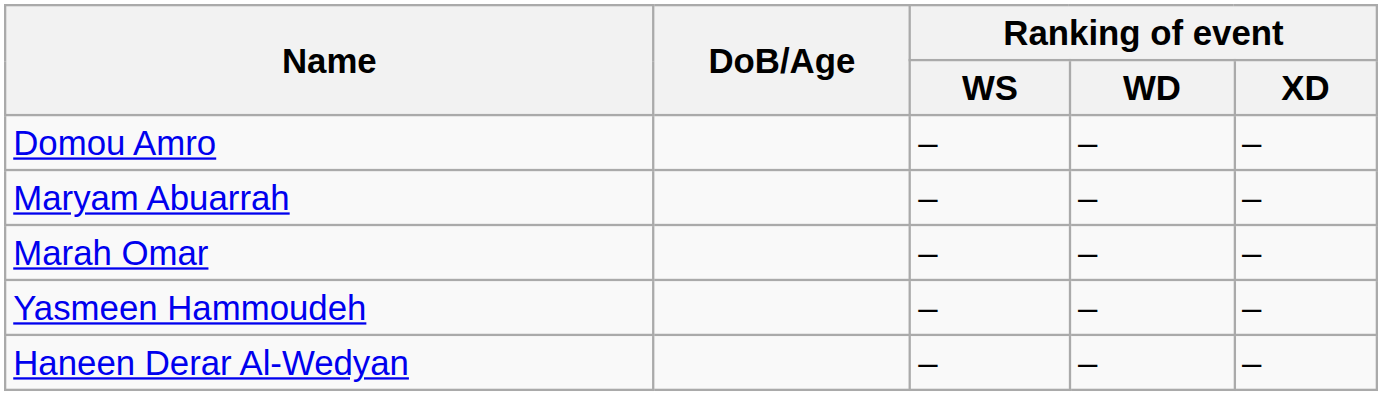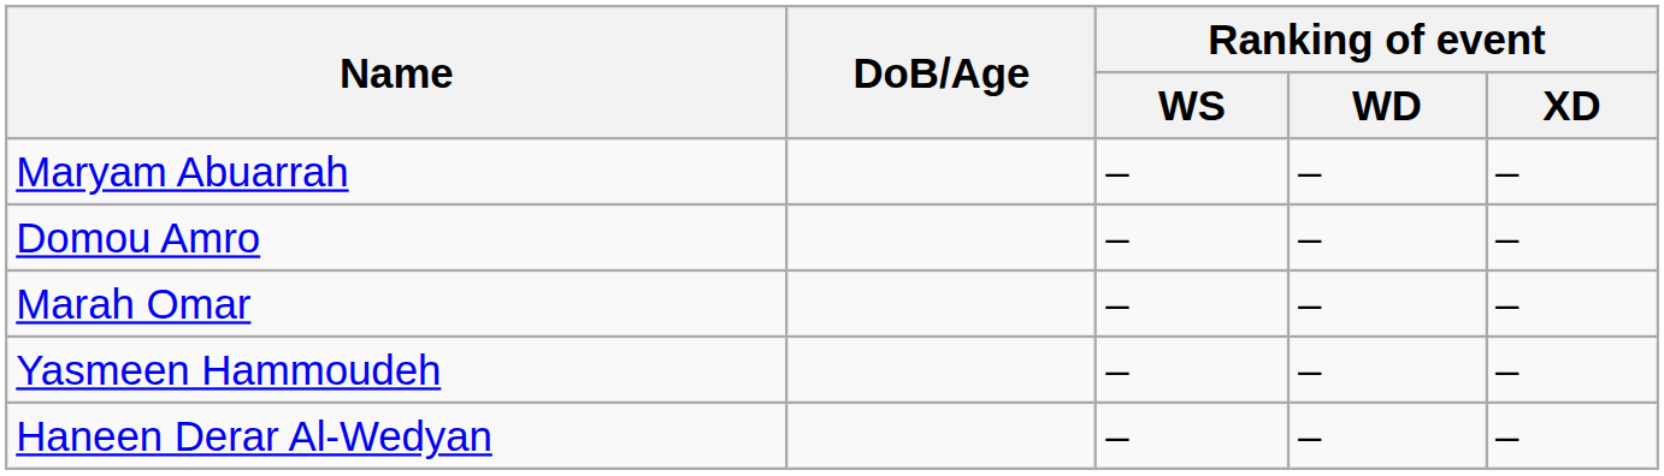rows swapped: Domou Amro <-> Maryam Abuarrah
